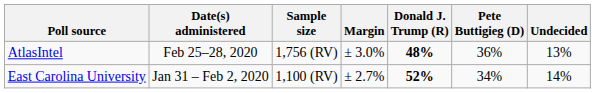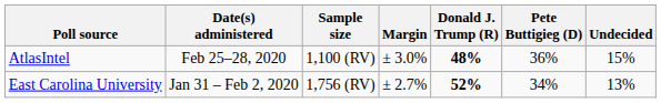AtlasIntel | Sample size: 1,756 (RV) -> 1,100 (RV)
AtlasIntel | Undecided: 13% -> 15%
East Carolina University | Sample size: 1,100 (RV) -> 1,756 (RV)
East Carolina University | Undecided: 14% -> 13%
